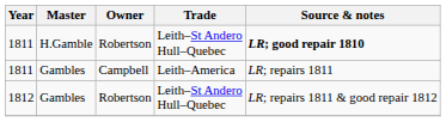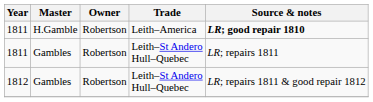1811 / H.Gamble | Trade: Leith–St Andero Hull–Quebec -> Leith–America
1811 / Gambles | Owner: Campbell -> Robertson
1811 / Gambles | Trade: Leith–America -> Leith–St Andero Hull–Quebec
